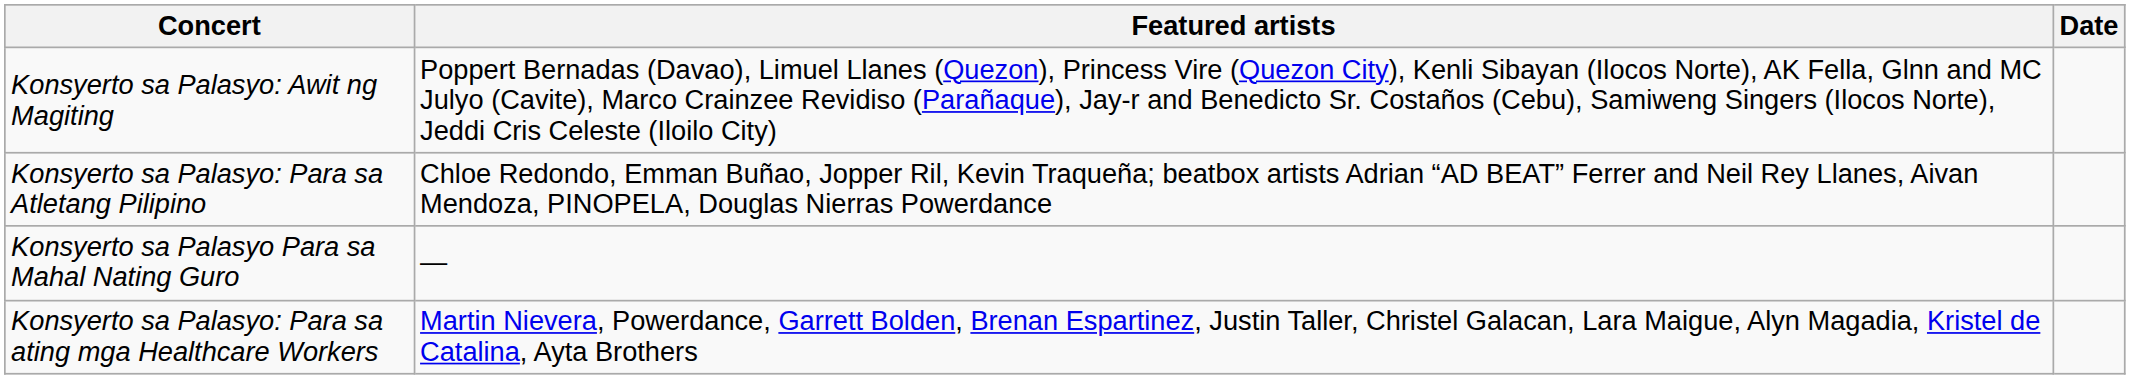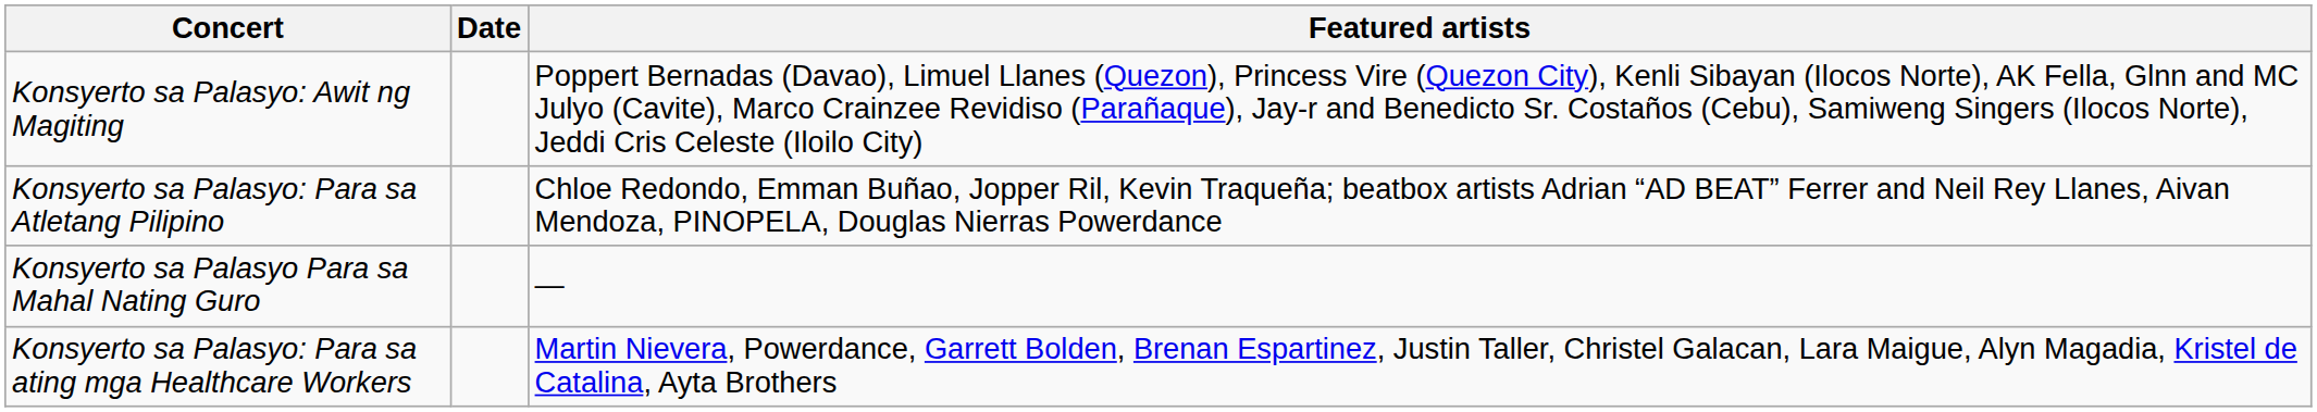columns swapped: Date <-> Featured artists
